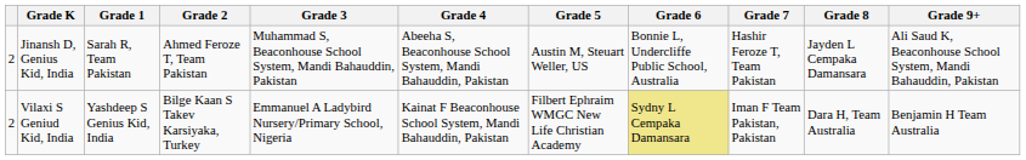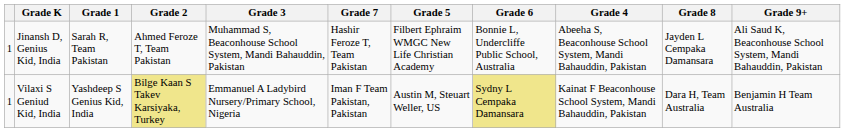columns swapped: Grade 4 <-> Grade 7
Jinansh D, Genius Kid, India | column 1: 2 -> 1
Jinansh D, Genius Kid, India | Grade 5: Austin M, Steuart Weller, US -> Filbert Ephraim WMGC New Life Christian Academy
Vilaxi S Geniud Kid, India | column 1: 2 -> 1
Vilaxi S Geniud Kid, India | Grade 2: no background -> khaki background
Vilaxi S Geniud Kid, India | Grade 5: Filbert Ephraim WMGC New Life Christian Academy -> Austin M, Steuart Weller, US
